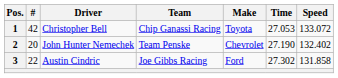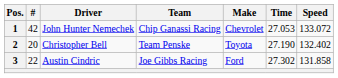1 | Driver: Christopher Bell -> John Hunter Nemechek
1 | Make: Toyota -> Chevrolet
2 | Driver: John Hunter Nemechek -> Christopher Bell
2 | Make: Chevrolet -> Toyota
